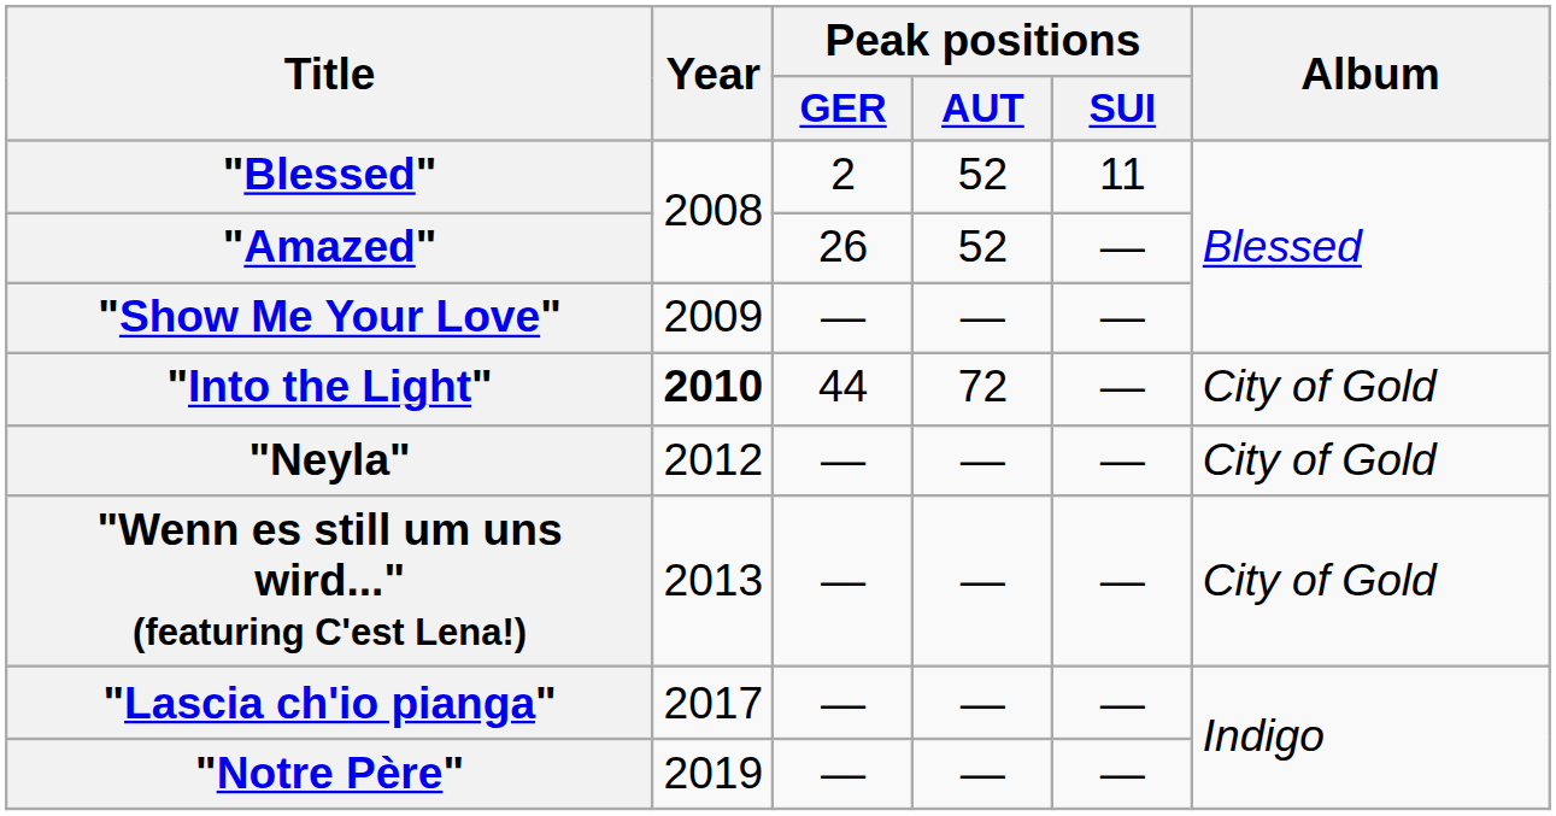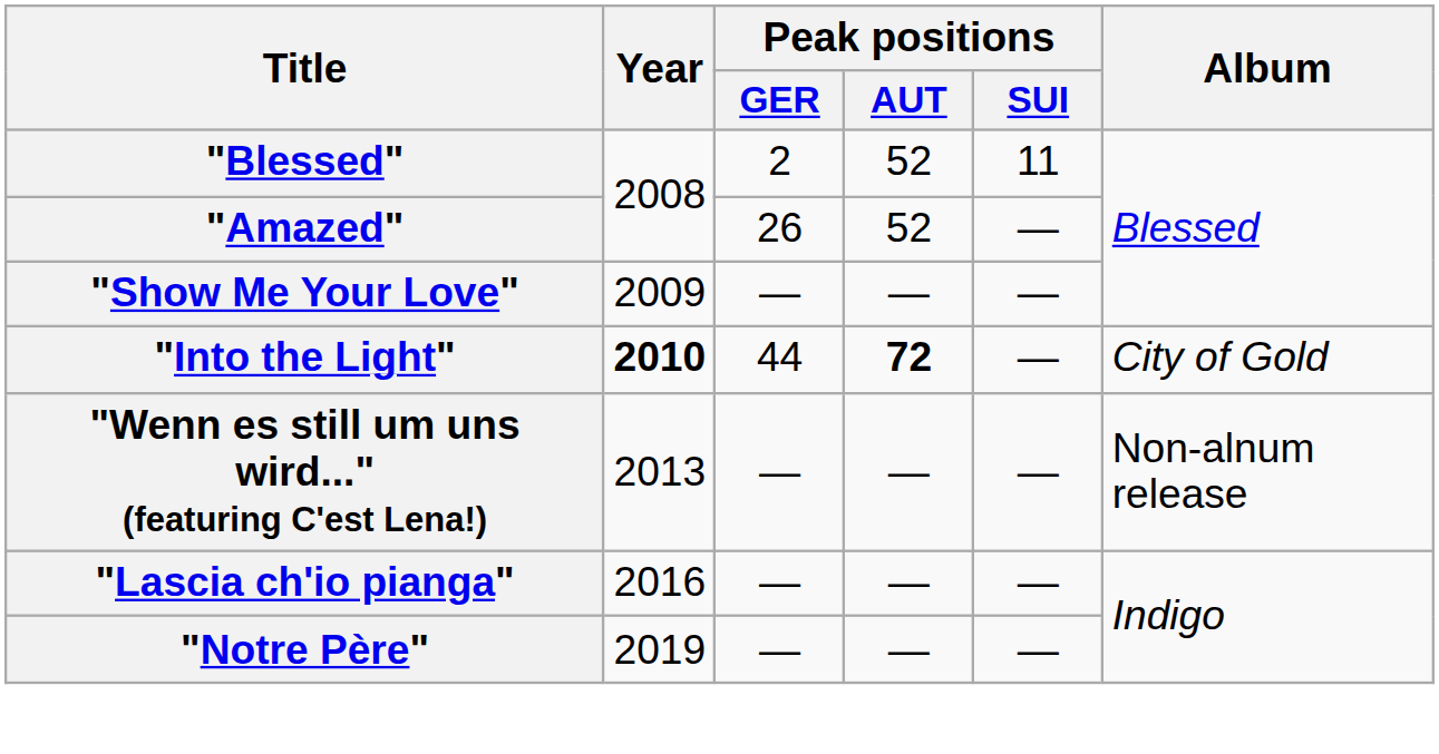"Into the Light" | Peak positions / AUT: normal -> bold
- row: "Neyla" | 2012 | — | — | — | City of Gold
"Wenn es still um uns wird..." (featuring C'est Lena!) | Album: City of Gold -> Non-alnum release
"Lascia ch'io pianga" | Year: 2017 -> 2016
